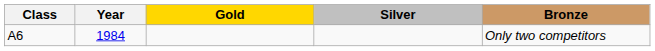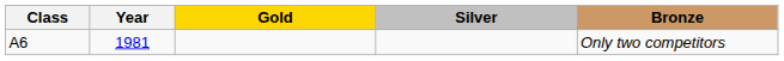A6 | Year: 1984 -> 1981
